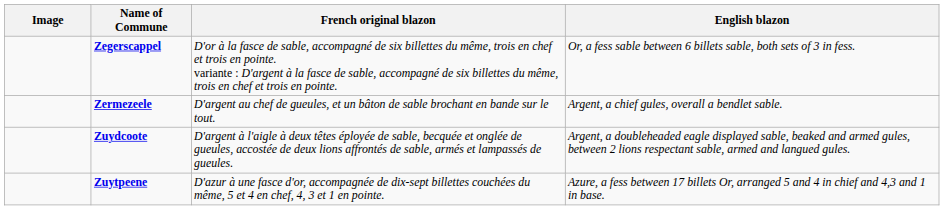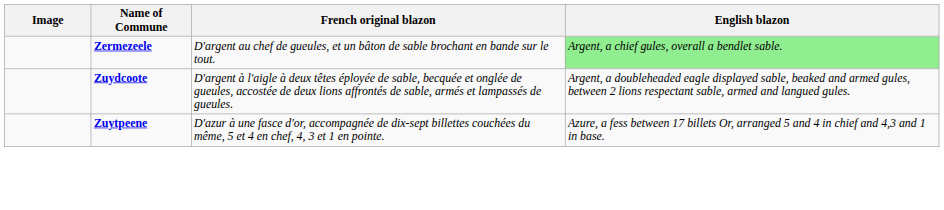- row: Zegerscappel | D'or à la fasce de sable, accompagné de six billettes du même, trois en chef et trois en pointe. variante : D'argent à la fasce de sable, accompagné de six billettes du même, trois en chef et trois en pointe. | Or, a fess sable between 6 billets sable, both sets of 3 in fess.
Zermezeele | English blazon: no background -> lightgreen background
